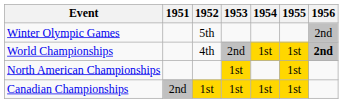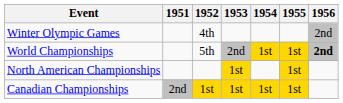Winter Olympic Games | 1952: 5th -> 4th
World Championships | 1952: 4th -> 5th
